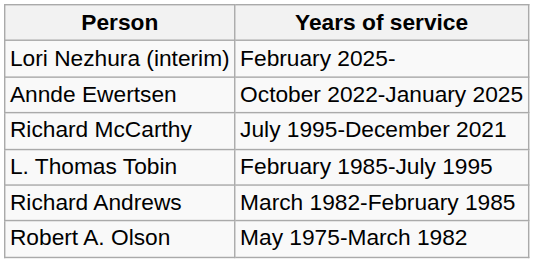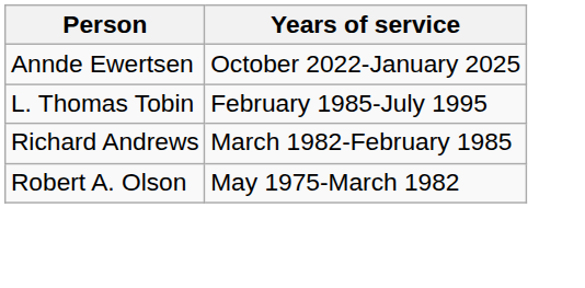- row: Lori Nezhura (interim) | February 2025-
- row: Richard McCarthy | July 1995-December 2021
